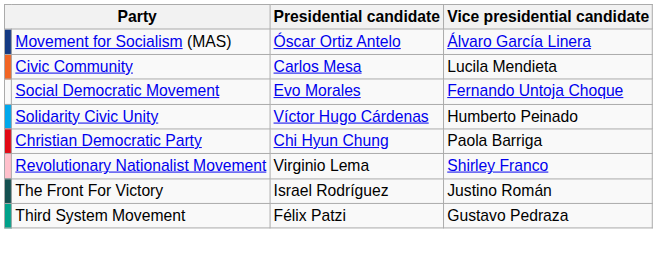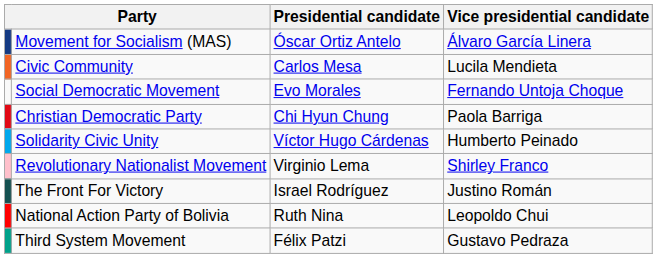rows swapped: Solidarity Civic Unity <-> Christian Democratic Party
+ row: National Action Party of Bolivia | Ruth Nina | Leopoldo Chui
